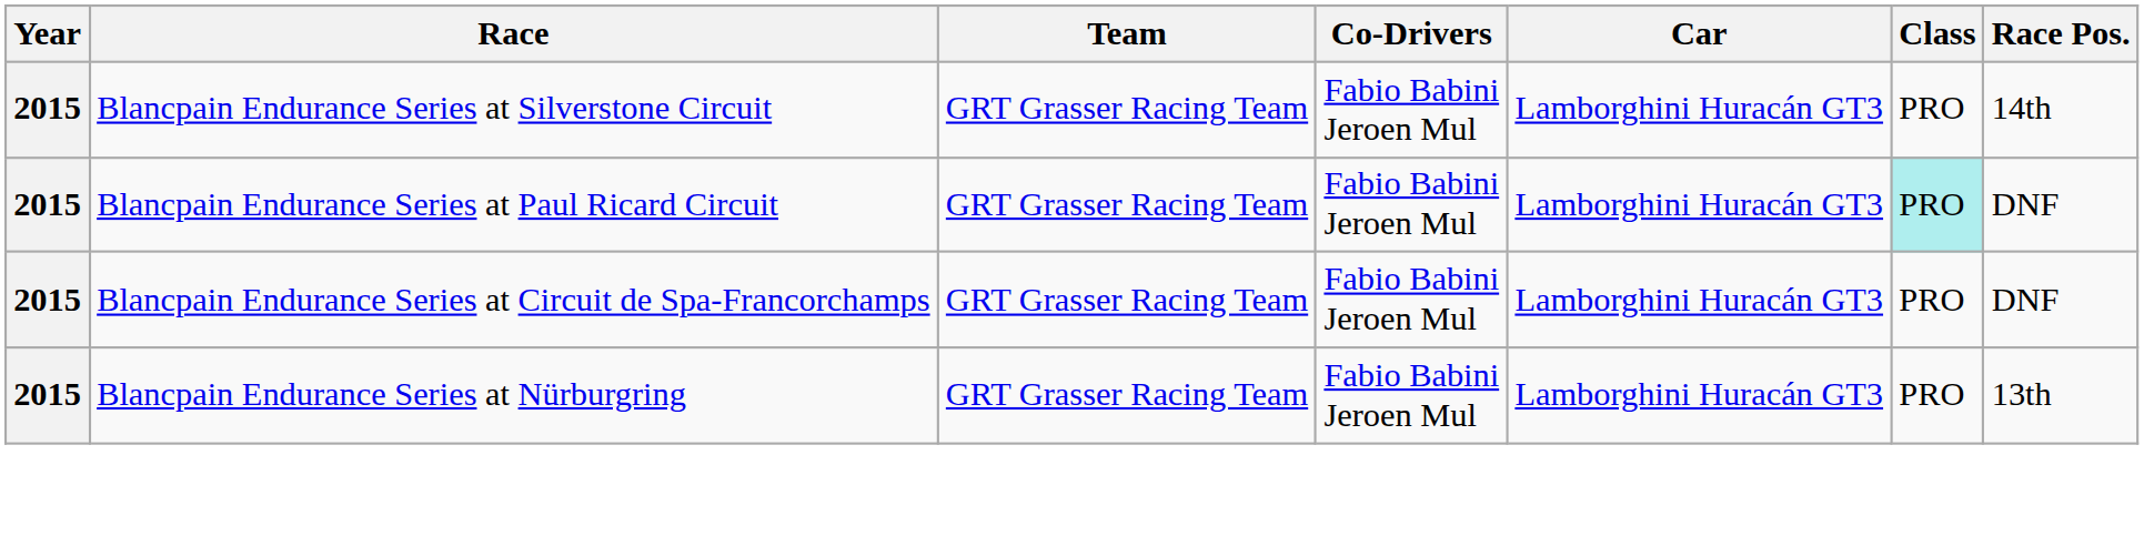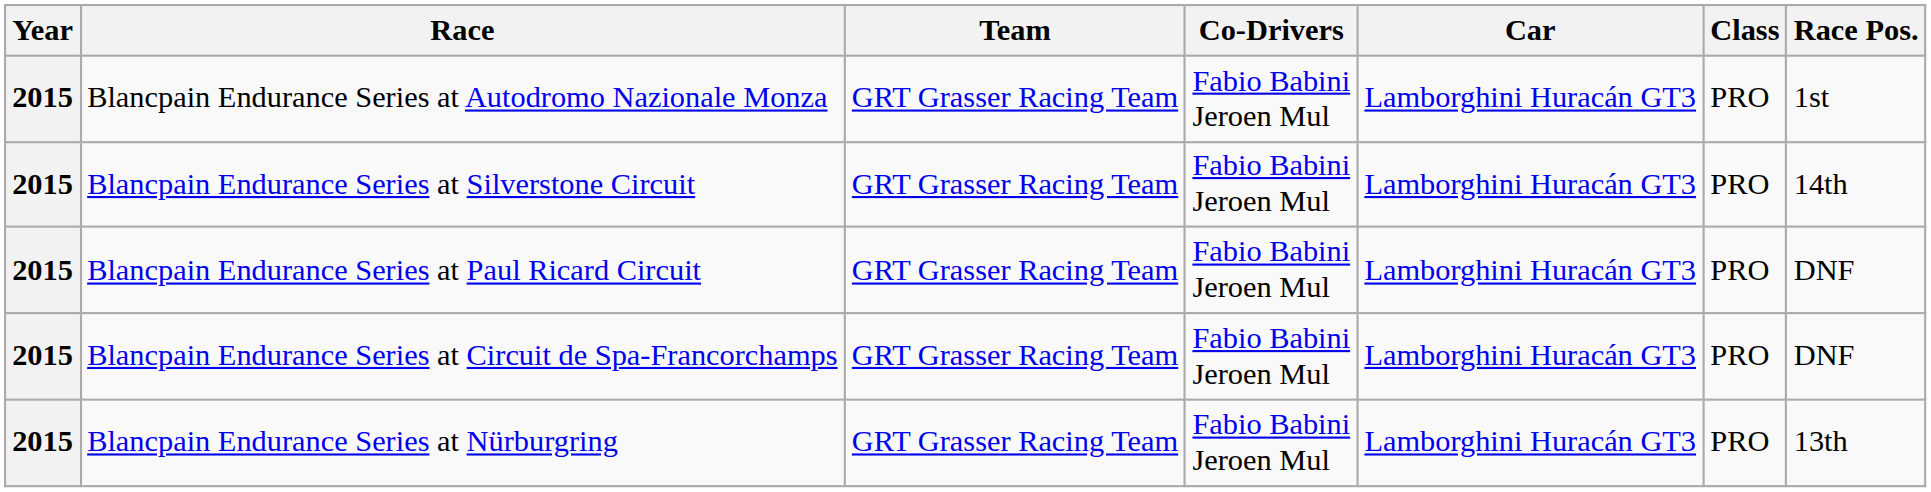+ row: 2015 | Blancpain Endurance Series at Autodromo Nazionale Monza | GRT Grasser Racing Team | Fabio Babini Jeroen Mul | Lamborghini Huracán GT3 | PRO | 1st
Blancpain Endurance Series at Paul Ricard Circuit | Class: paleturquoise background -> no background
